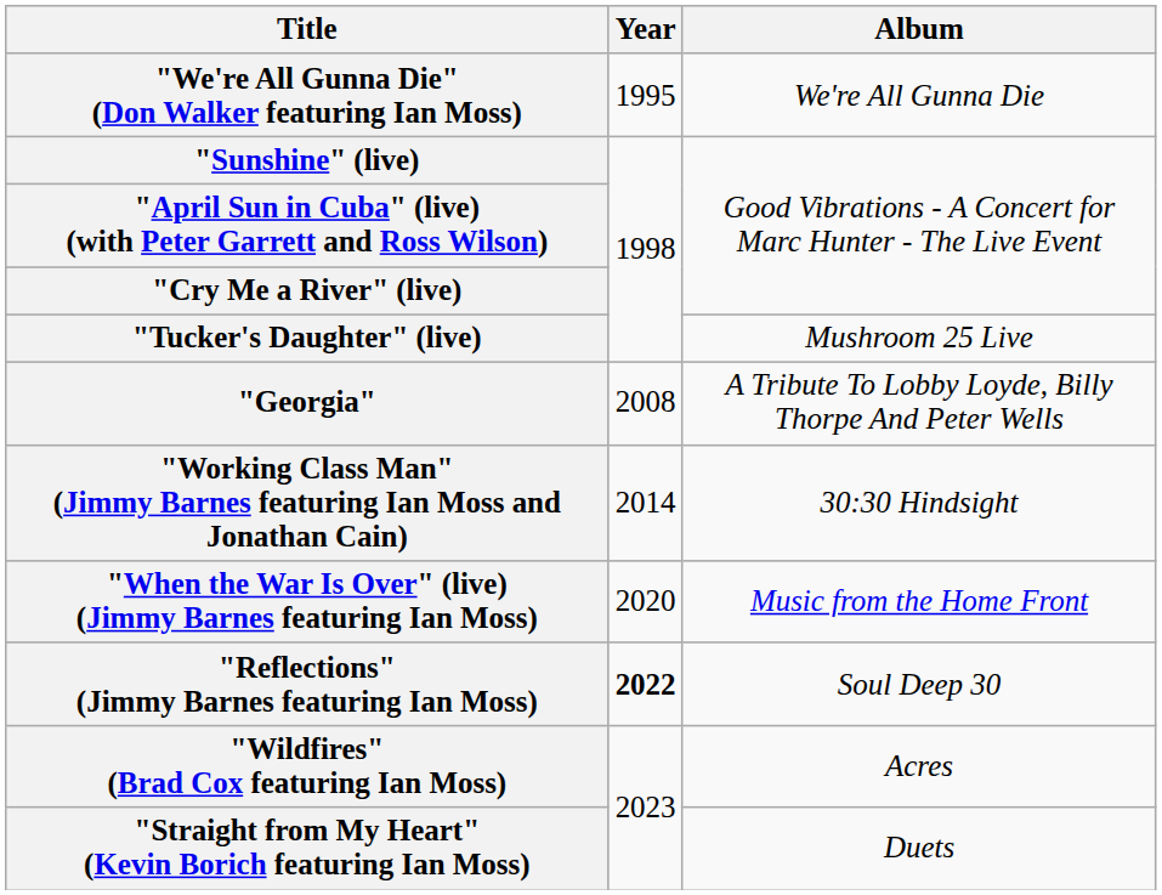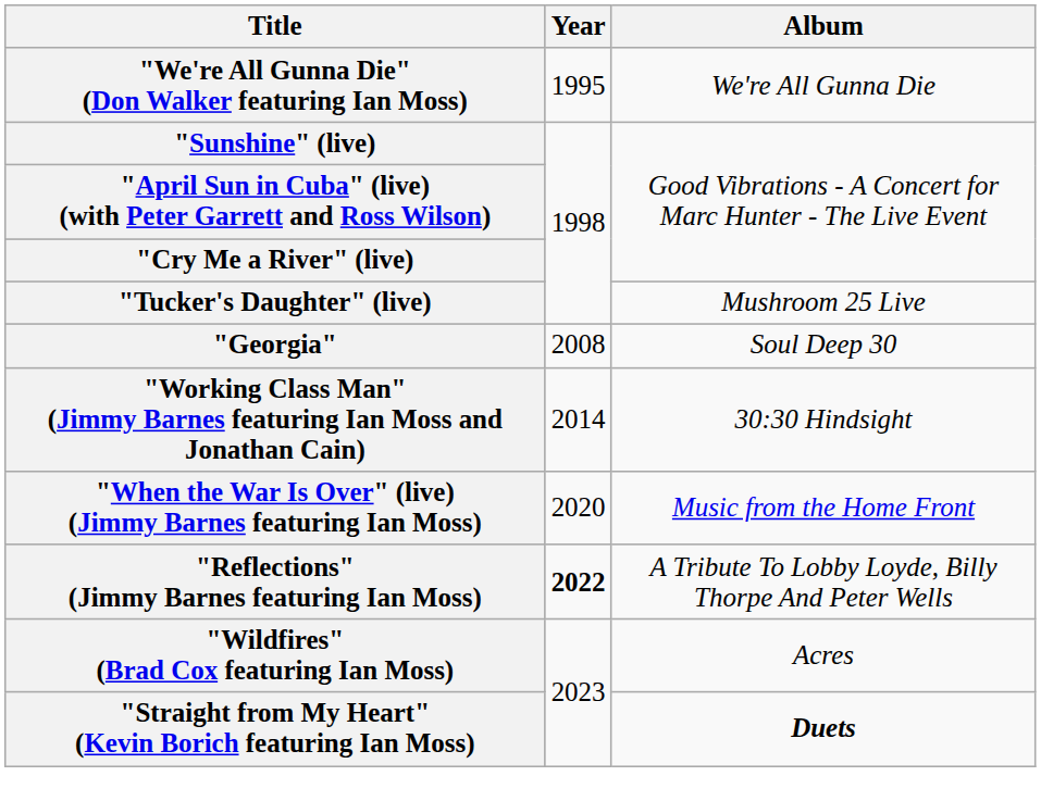"Georgia" | Album: A Tribute To Lobby Loyde, Billy Thorpe And Peter Wells -> Soul Deep 30
"Reflections" (Jimmy Barnes featuring Ian Moss) | Album: Soul Deep 30 -> A Tribute To Lobby Loyde, Billy Thorpe And Peter Wells
"Straight from My Heart" (Kevin Borich featuring Ian Moss) | Album: normal -> bold
